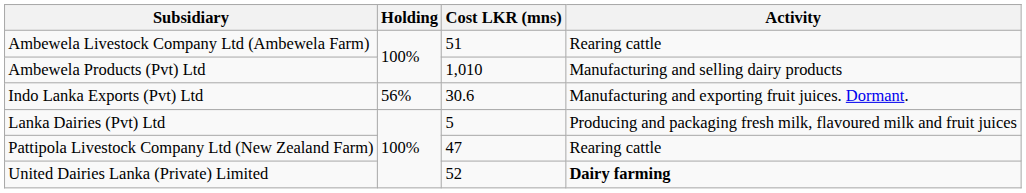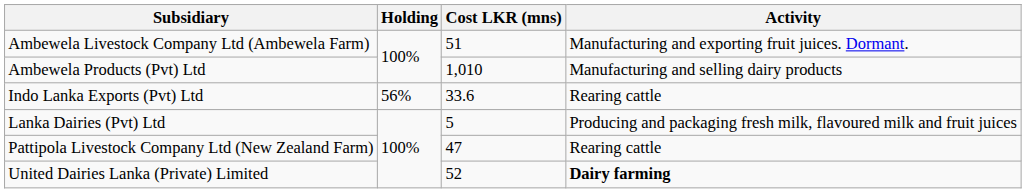Ambewela Livestock Company Ltd (Ambewela Farm) | Activity: Rearing cattle -> Manufacturing and exporting fruit juices. Dormant.
Indo Lanka Exports (Pvt) Ltd | Cost LKR (mns): 30.6 -> 33.6
Indo Lanka Exports (Pvt) Ltd | Activity: Manufacturing and exporting fruit juices. Dormant. -> Rearing cattle
